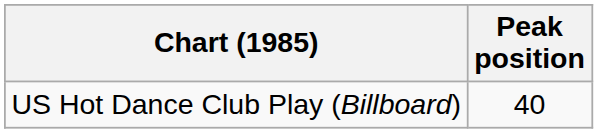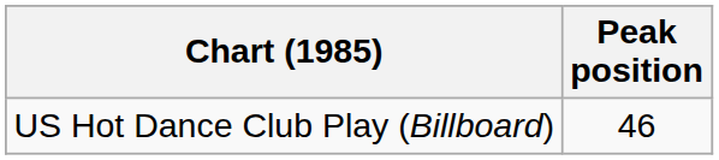US Hot Dance Club Play (Billboard) | Peak position: 40 -> 46
